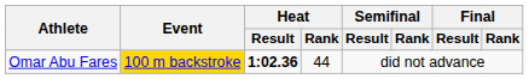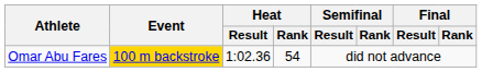Omar Abu Fares | Heat / Result: bold -> normal
Omar Abu Fares | Heat / Rank: 44 -> 54
